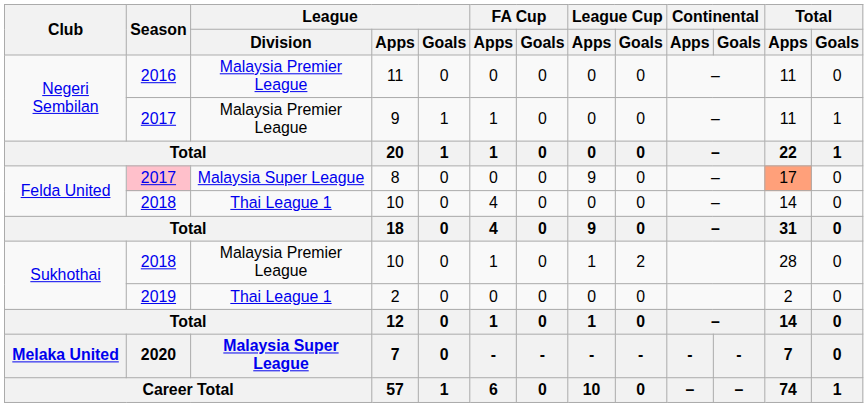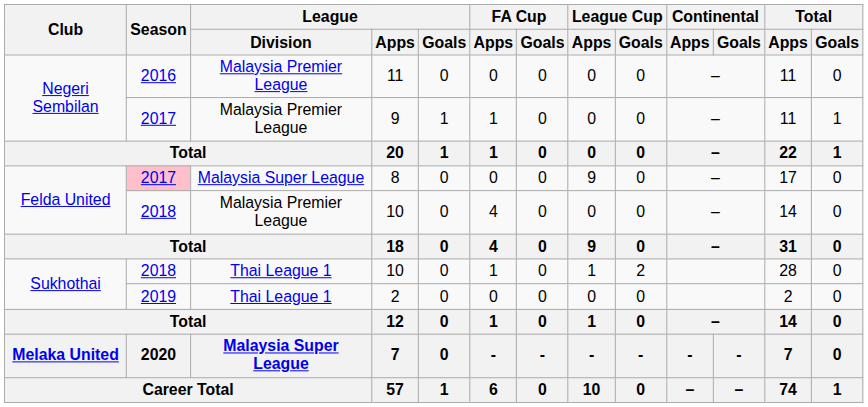8 | Total / Apps: lightsalmon background -> no background
Felda United / 10 | League / Division: Thai League 1 -> Malaysia Premier League
Sukhothai / 10 | League / Division: Malaysia Premier League -> Thai League 1
